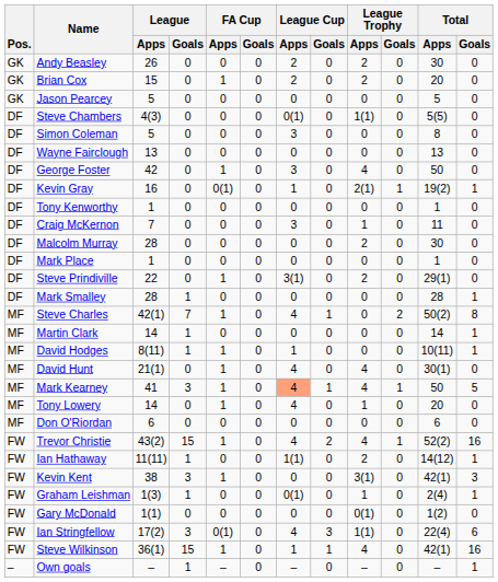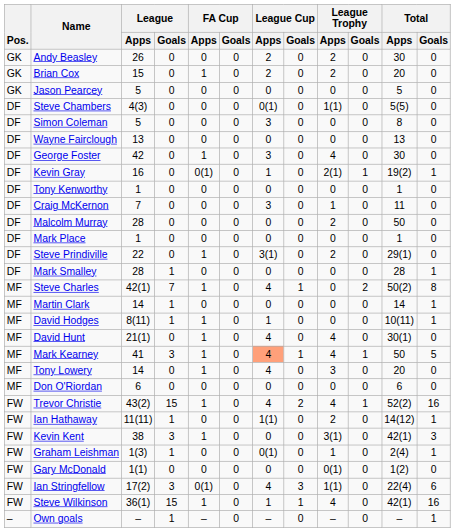George Foster | Total / Apps: 50 -> 30
Malcolm Murray | Total / Apps: 30 -> 50
Tony Lowery | League Trophy / Apps: 1 -> 3
